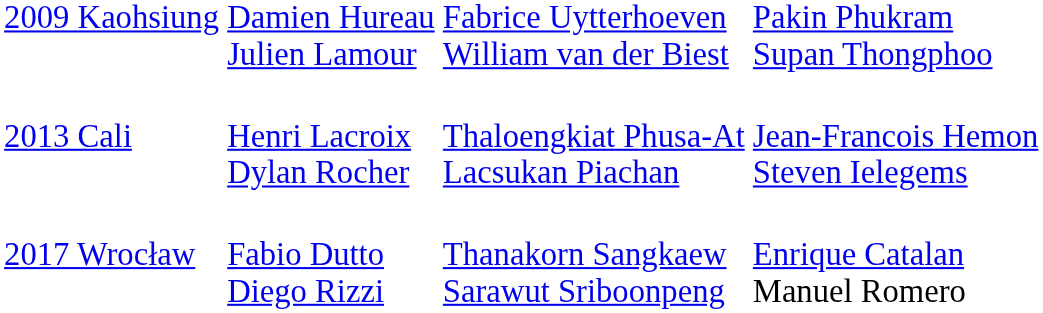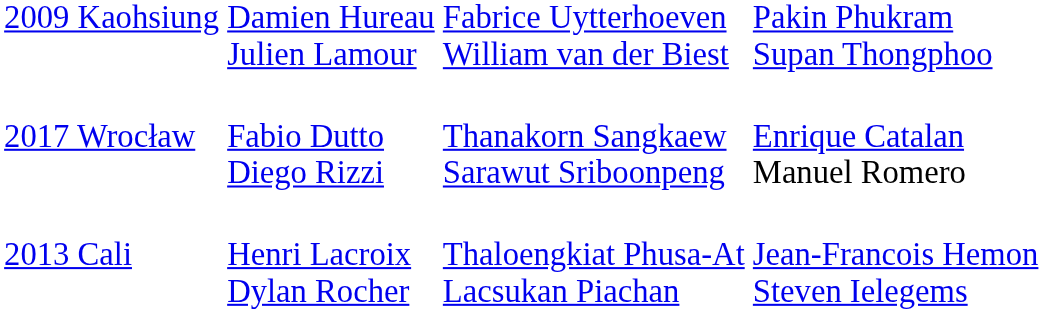rows swapped: 2013 Cali <-> 2017 Wrocław
